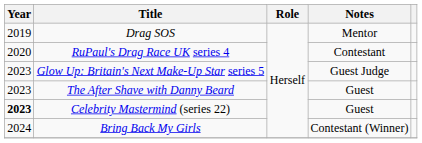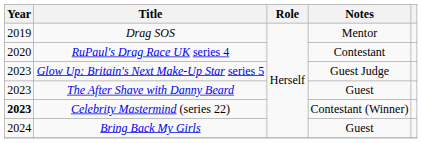Celebrity Mastermind (series 22) | Notes: Guest -> Contestant (Winner)
Bring Back My Girls | Notes: Contestant (Winner) -> Guest
